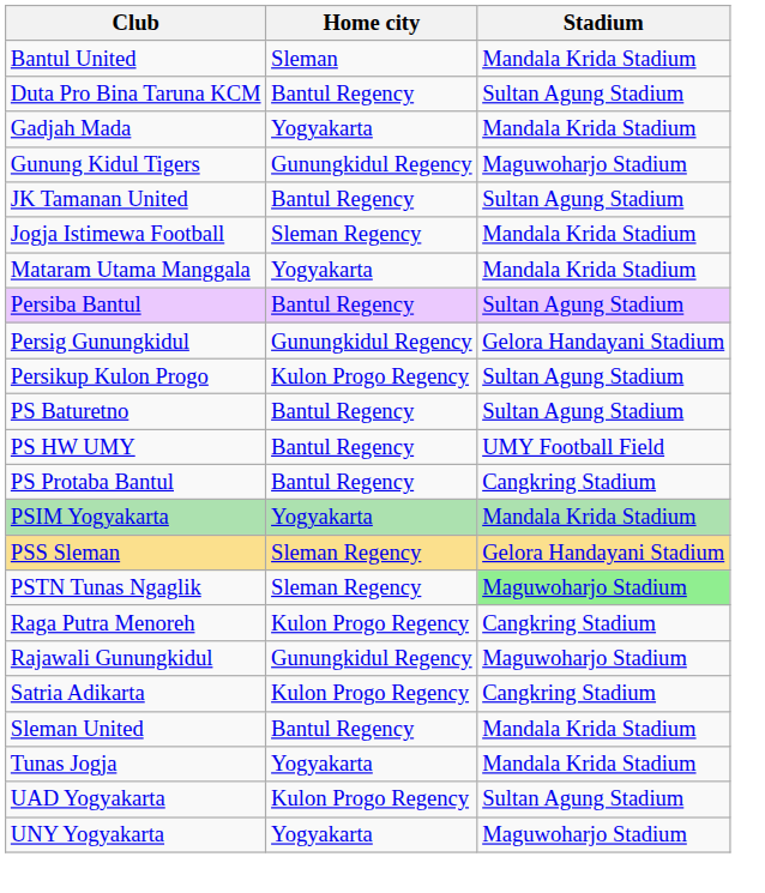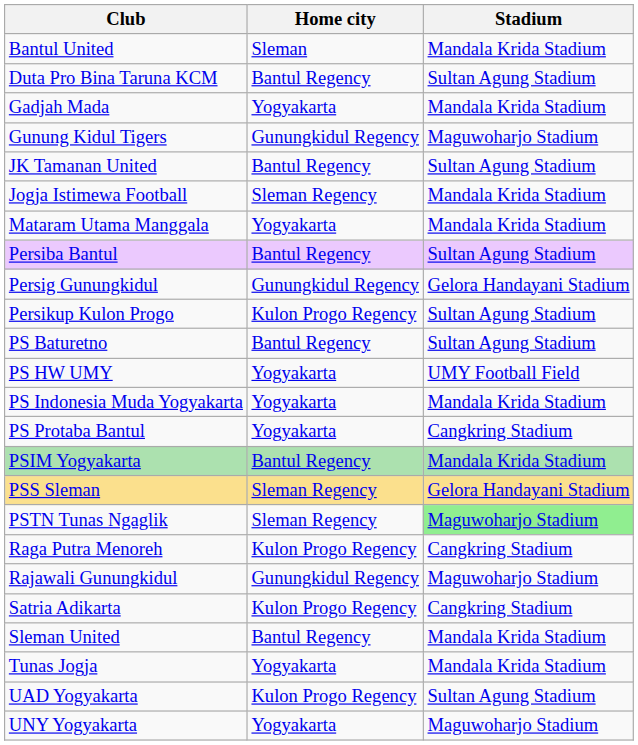PS HW UMY | Home city: Bantul Regency -> Yogyakarta
+ row: PS Indonesia Muda Yogyakarta | Yogyakarta | Mandala Krida Stadium
PS Protaba Bantul | Home city: Bantul Regency -> Yogyakarta
PSIM Yogyakarta | Home city: Yogyakarta -> Bantul Regency
